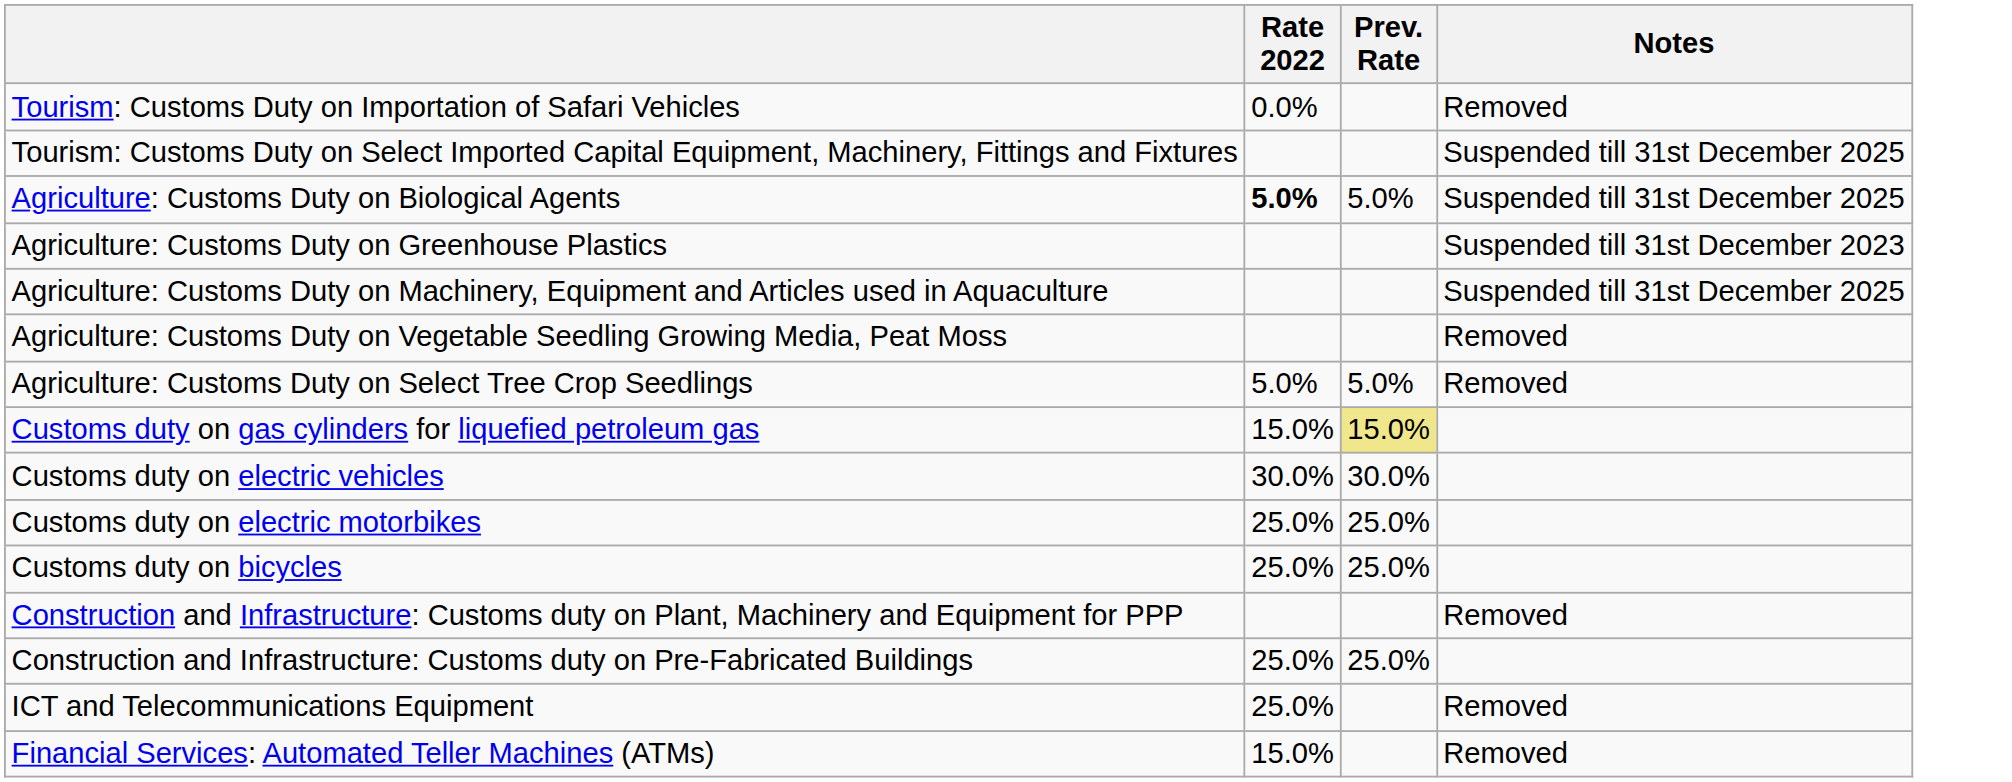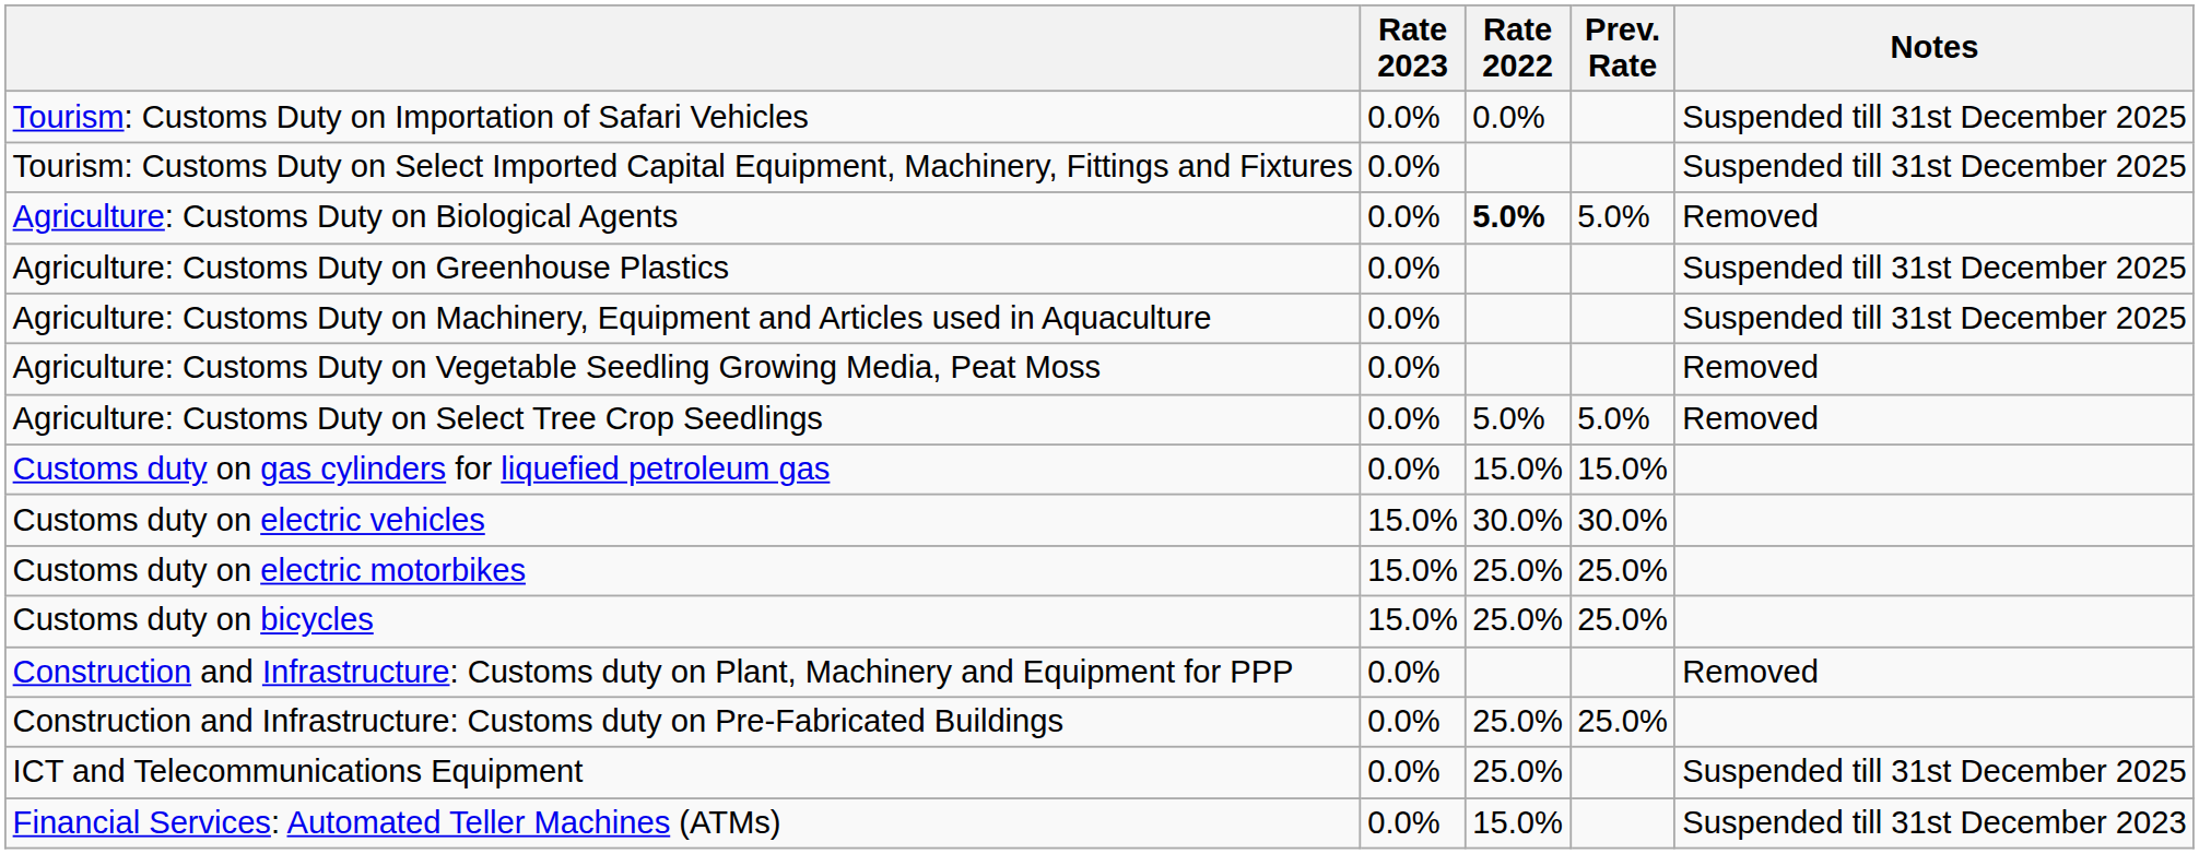+ column: Rate 2023 | 0.0% | 0.0% | 0.0% | 0.0% | 0.0% | 0.0% | 0.0% | 0.0% | 15.0% | 15.0% | 15.0% | 0.0% | 0.0% | 0.0% | 0.0%
Tourism: Customs Duty on Importation of Safari Vehicles | Notes: Removed -> Suspended till 31st December 2025
Agriculture: Customs Duty on Biological Agents | Notes: Suspended till 31st December 2025 -> Removed
Agriculture: Customs Duty on Greenhouse Plastics | Notes: Suspended till 31st December 2023 -> Suspended till 31st December 2025
Customs duty on gas cylinders for liquefied petroleum gas | Prev. Rate: khaki background -> no background
ICT and Telecommunications Equipment | Notes: Removed -> Suspended till 31st December 2025
Financial Services: Automated Teller Machines (ATMs) | Notes: Removed -> Suspended till 31st December 2023
